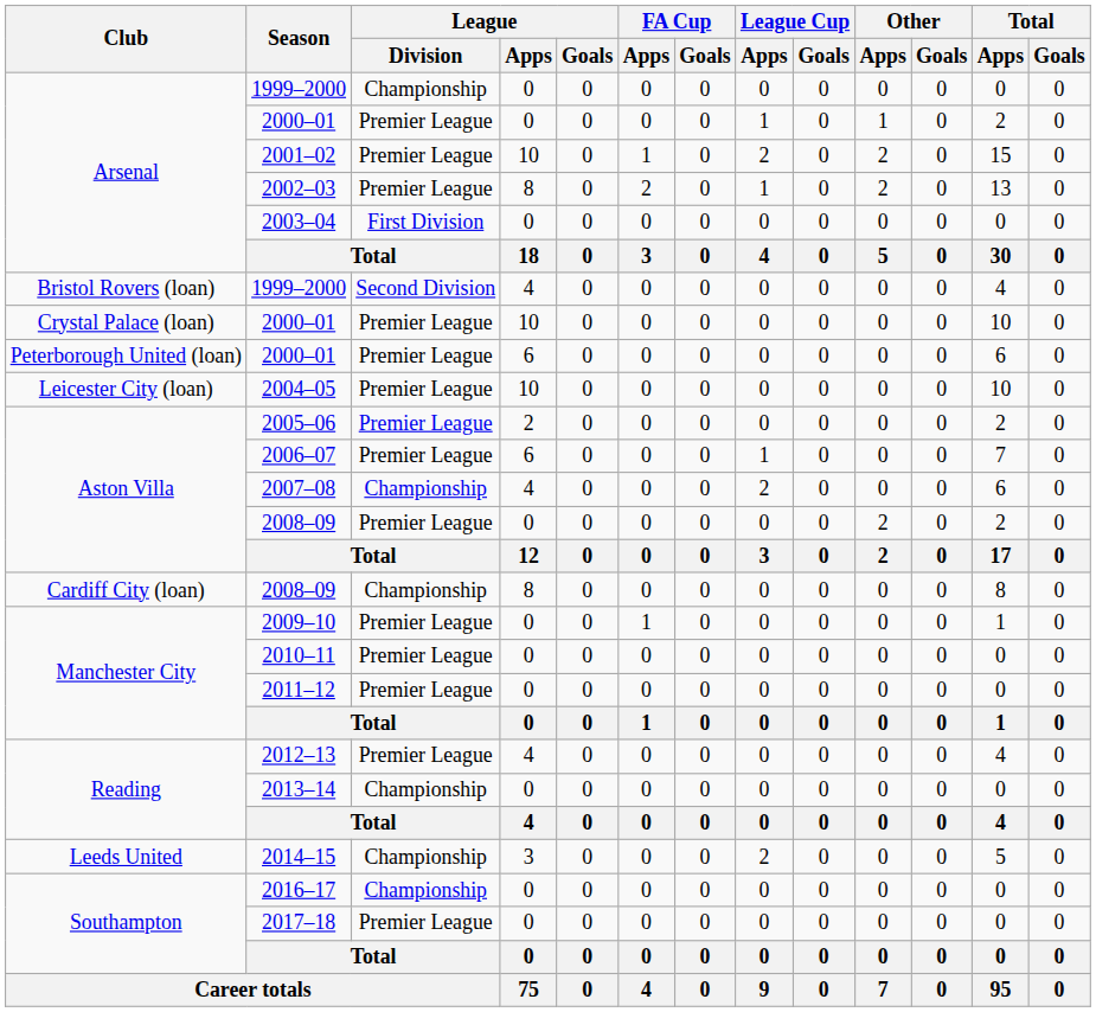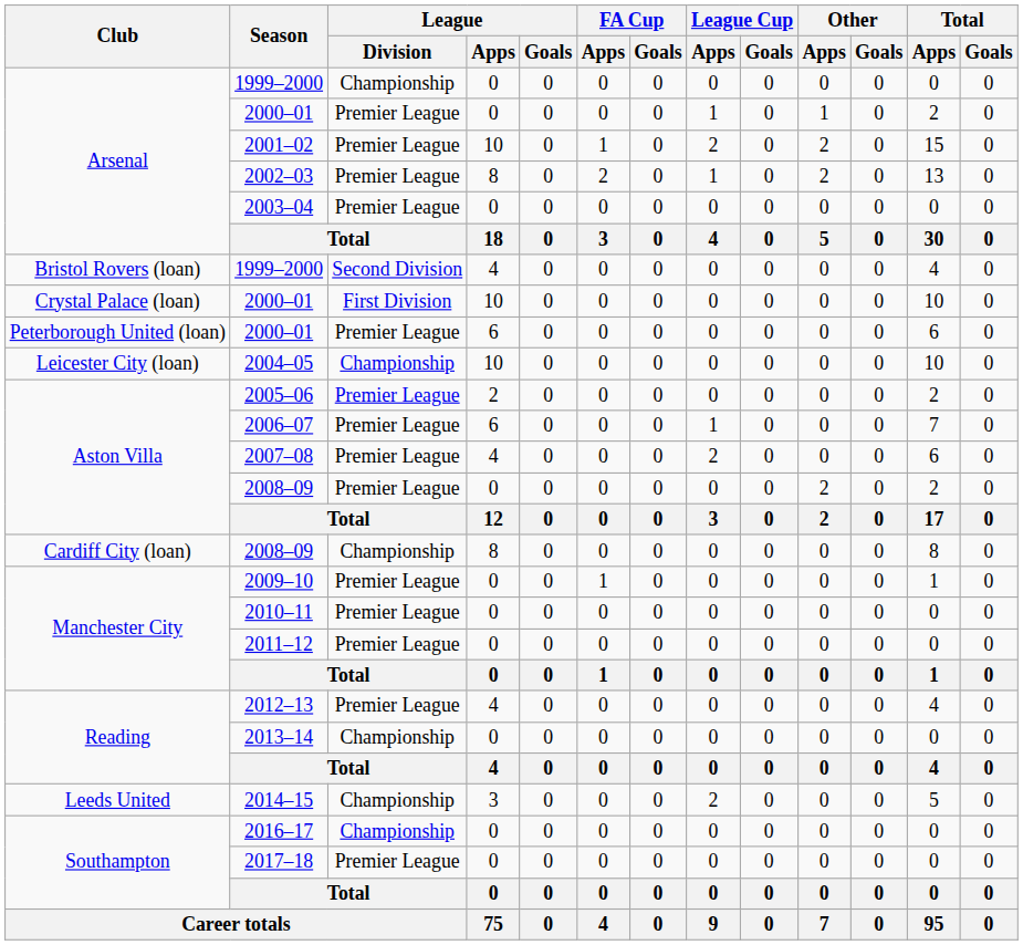2003–04 | League / Division: First Division -> Premier League
Crystal Palace (loan) / 2000–01 | League / Division: Premier League -> First Division
2004–05 | League / Division: Premier League -> Championship
2007–08 | League / Division: Championship -> Premier League
